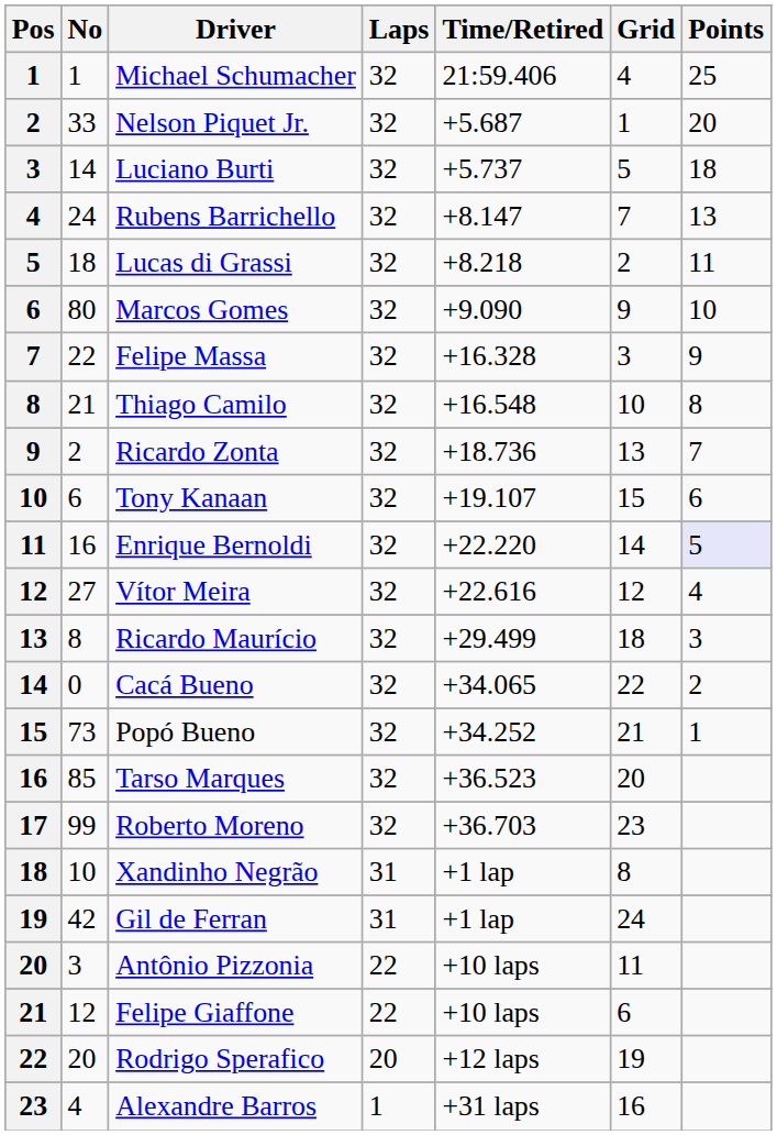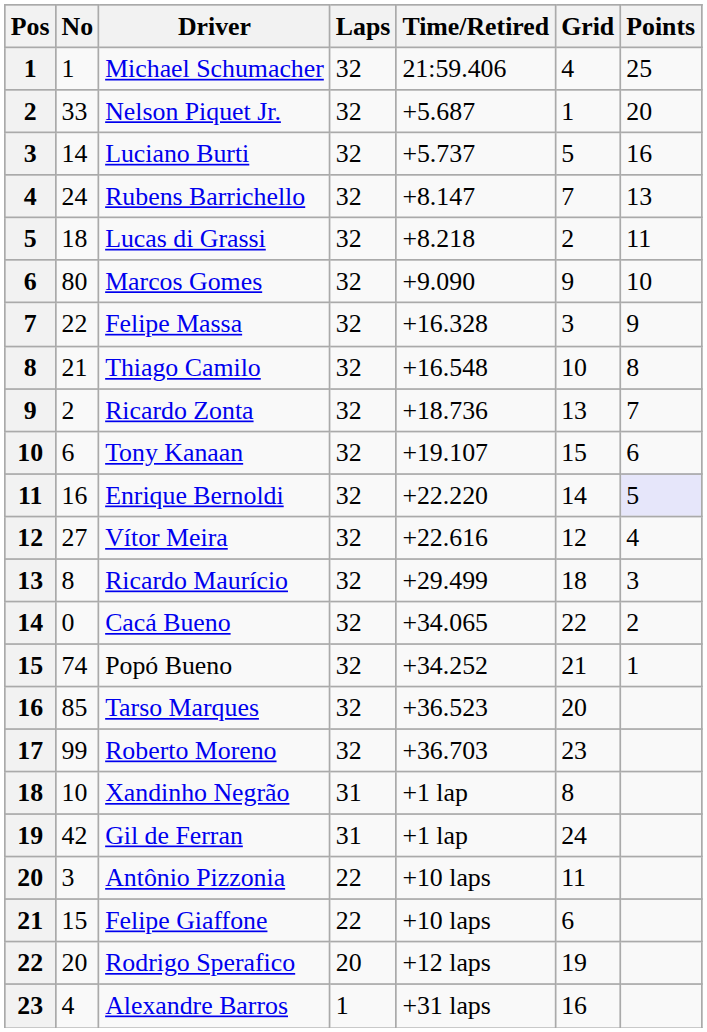Luciano Burti | Points: 18 -> 16
Popó Bueno | No: 73 -> 74
Felipe Giaffone | No: 12 -> 15
